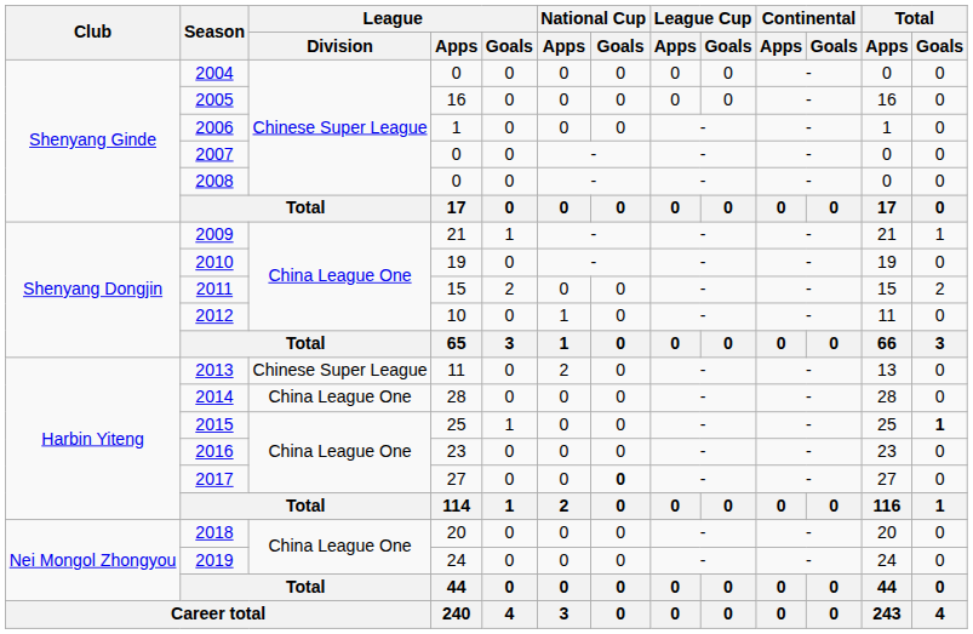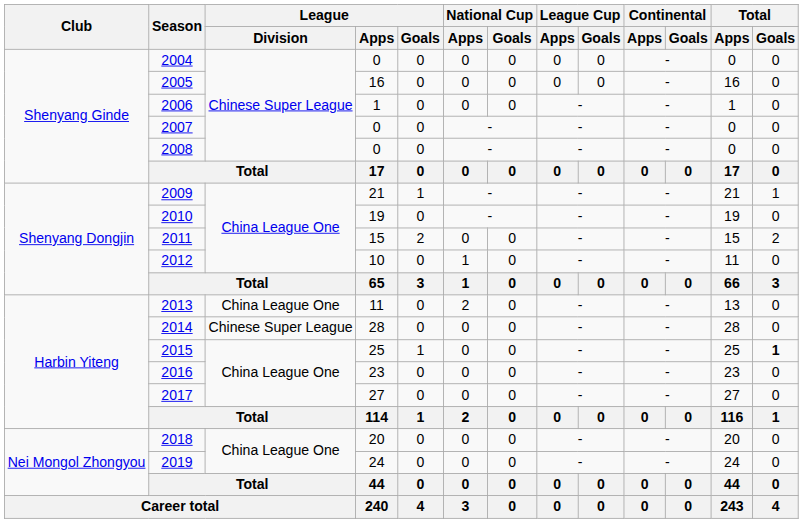2013 | League / Division: Chinese Super League -> China League One
2014 | League / Division: China League One -> Chinese Super League
2017 | National Cup / Goals: bold -> normal
